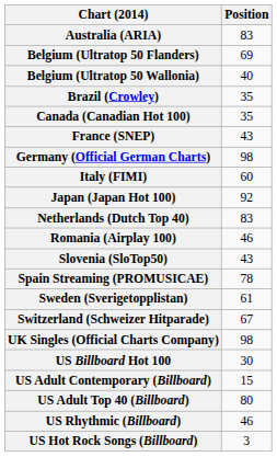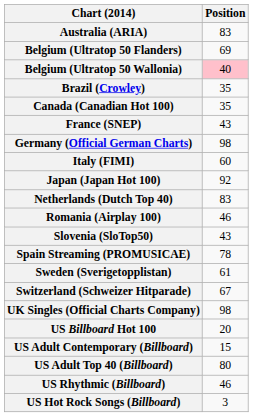Belgium (Ultratop 50 Wallonia) | Position: no background -> pink background
US Billboard Hot 100 | Position: 30 -> 20
